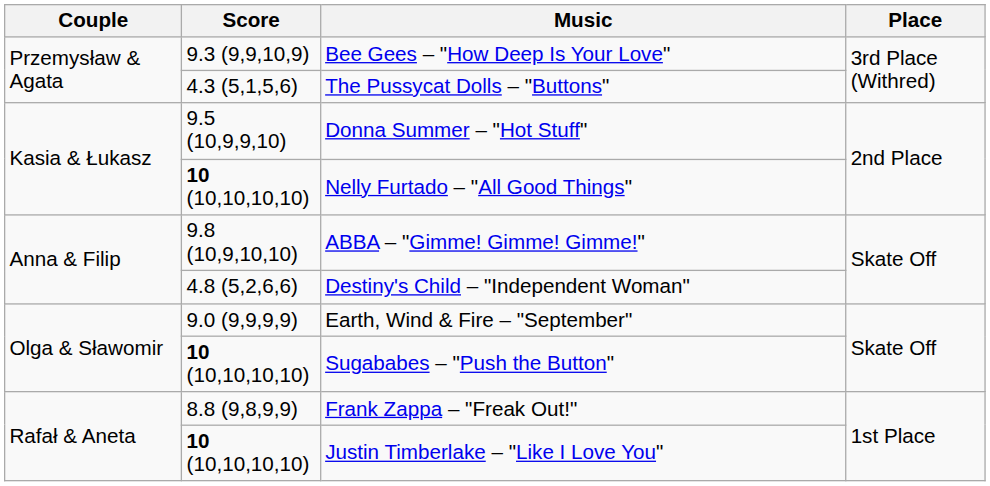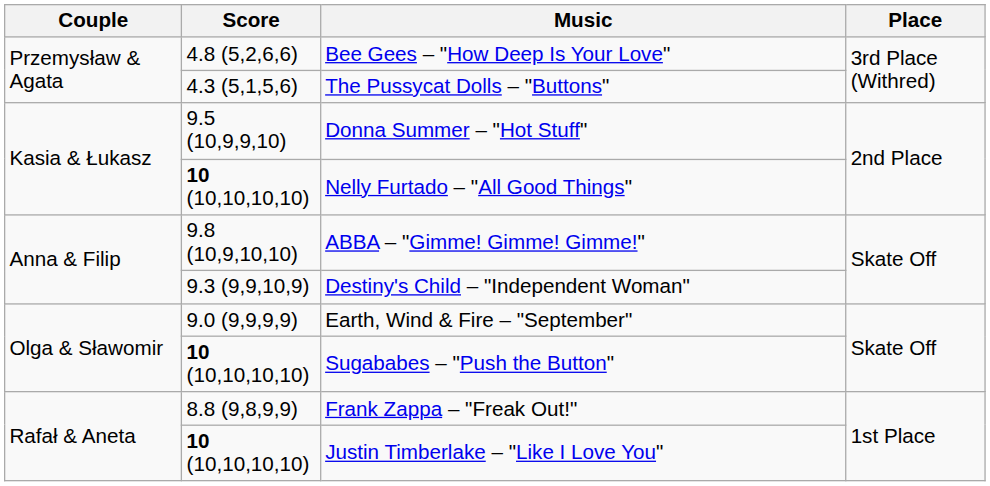Bee Gees – "How Deep Is Your Love" | Score: 9.3 (9,9,10,9) -> 4.8 (5,2,6,6)
Destiny's Child – "Independent Woman" | Score: 4.8 (5,2,6,6) -> 9.3 (9,9,10,9)
